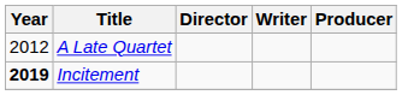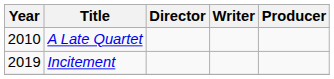A Late Quartet | Year: 2012 -> 2010
Incitement | Year: bold -> normal
